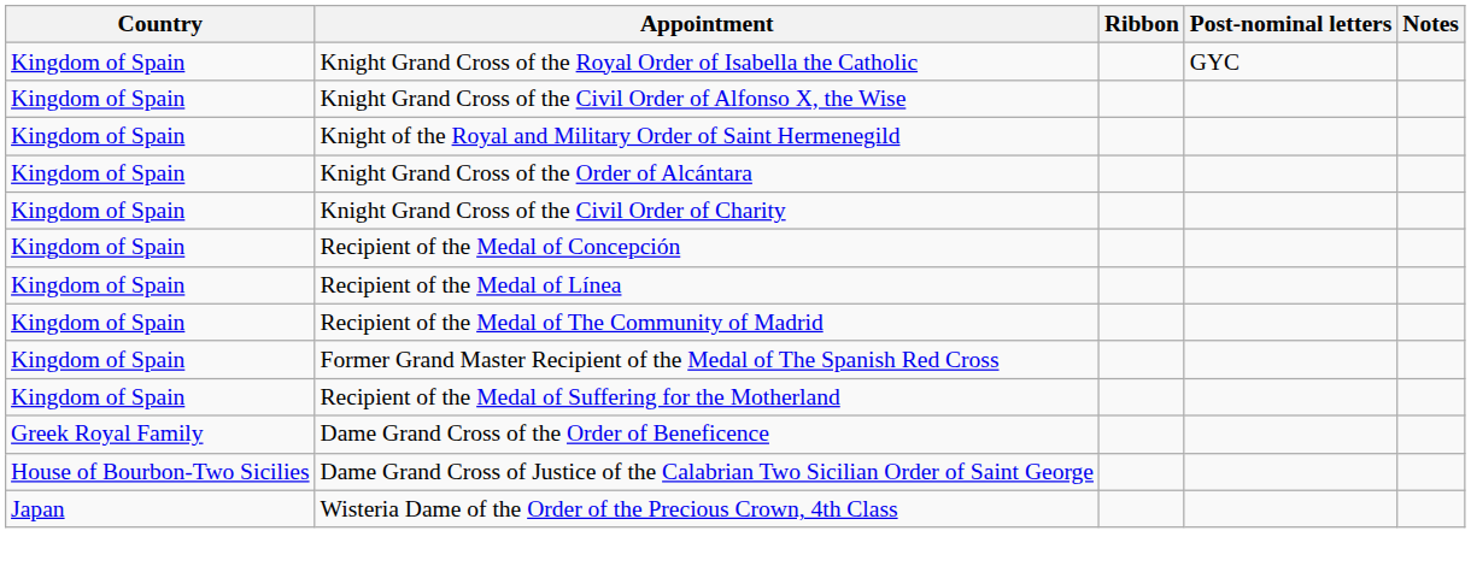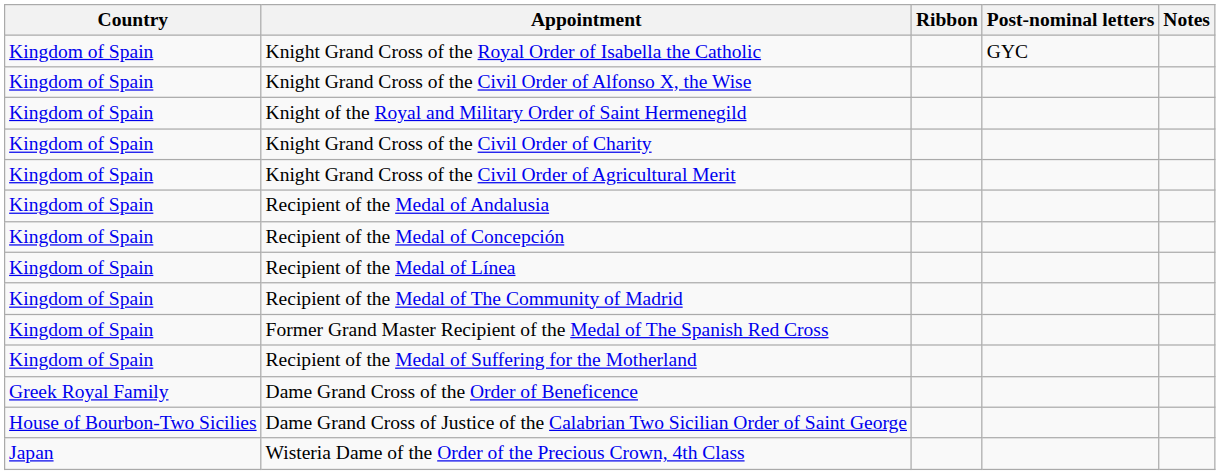- row: Kingdom of Spain | Knight Grand Cross of the Order of Alcántara
+ row: Kingdom of Spain | Knight Grand Cross of the Civil Order of Agricultural Merit
+ row: Kingdom of Spain | Recipient of the Medal of Andalusia
